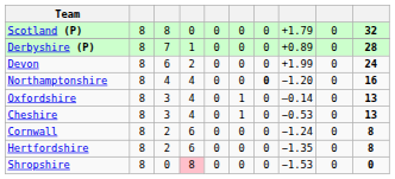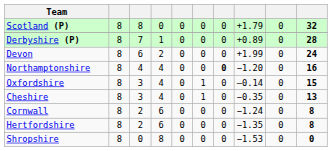Oxfordshire | column 10: 13 -> 15
Cheshire | column 8: −0.53 -> −0.35
Shropshire | column 4: pink background -> no background
